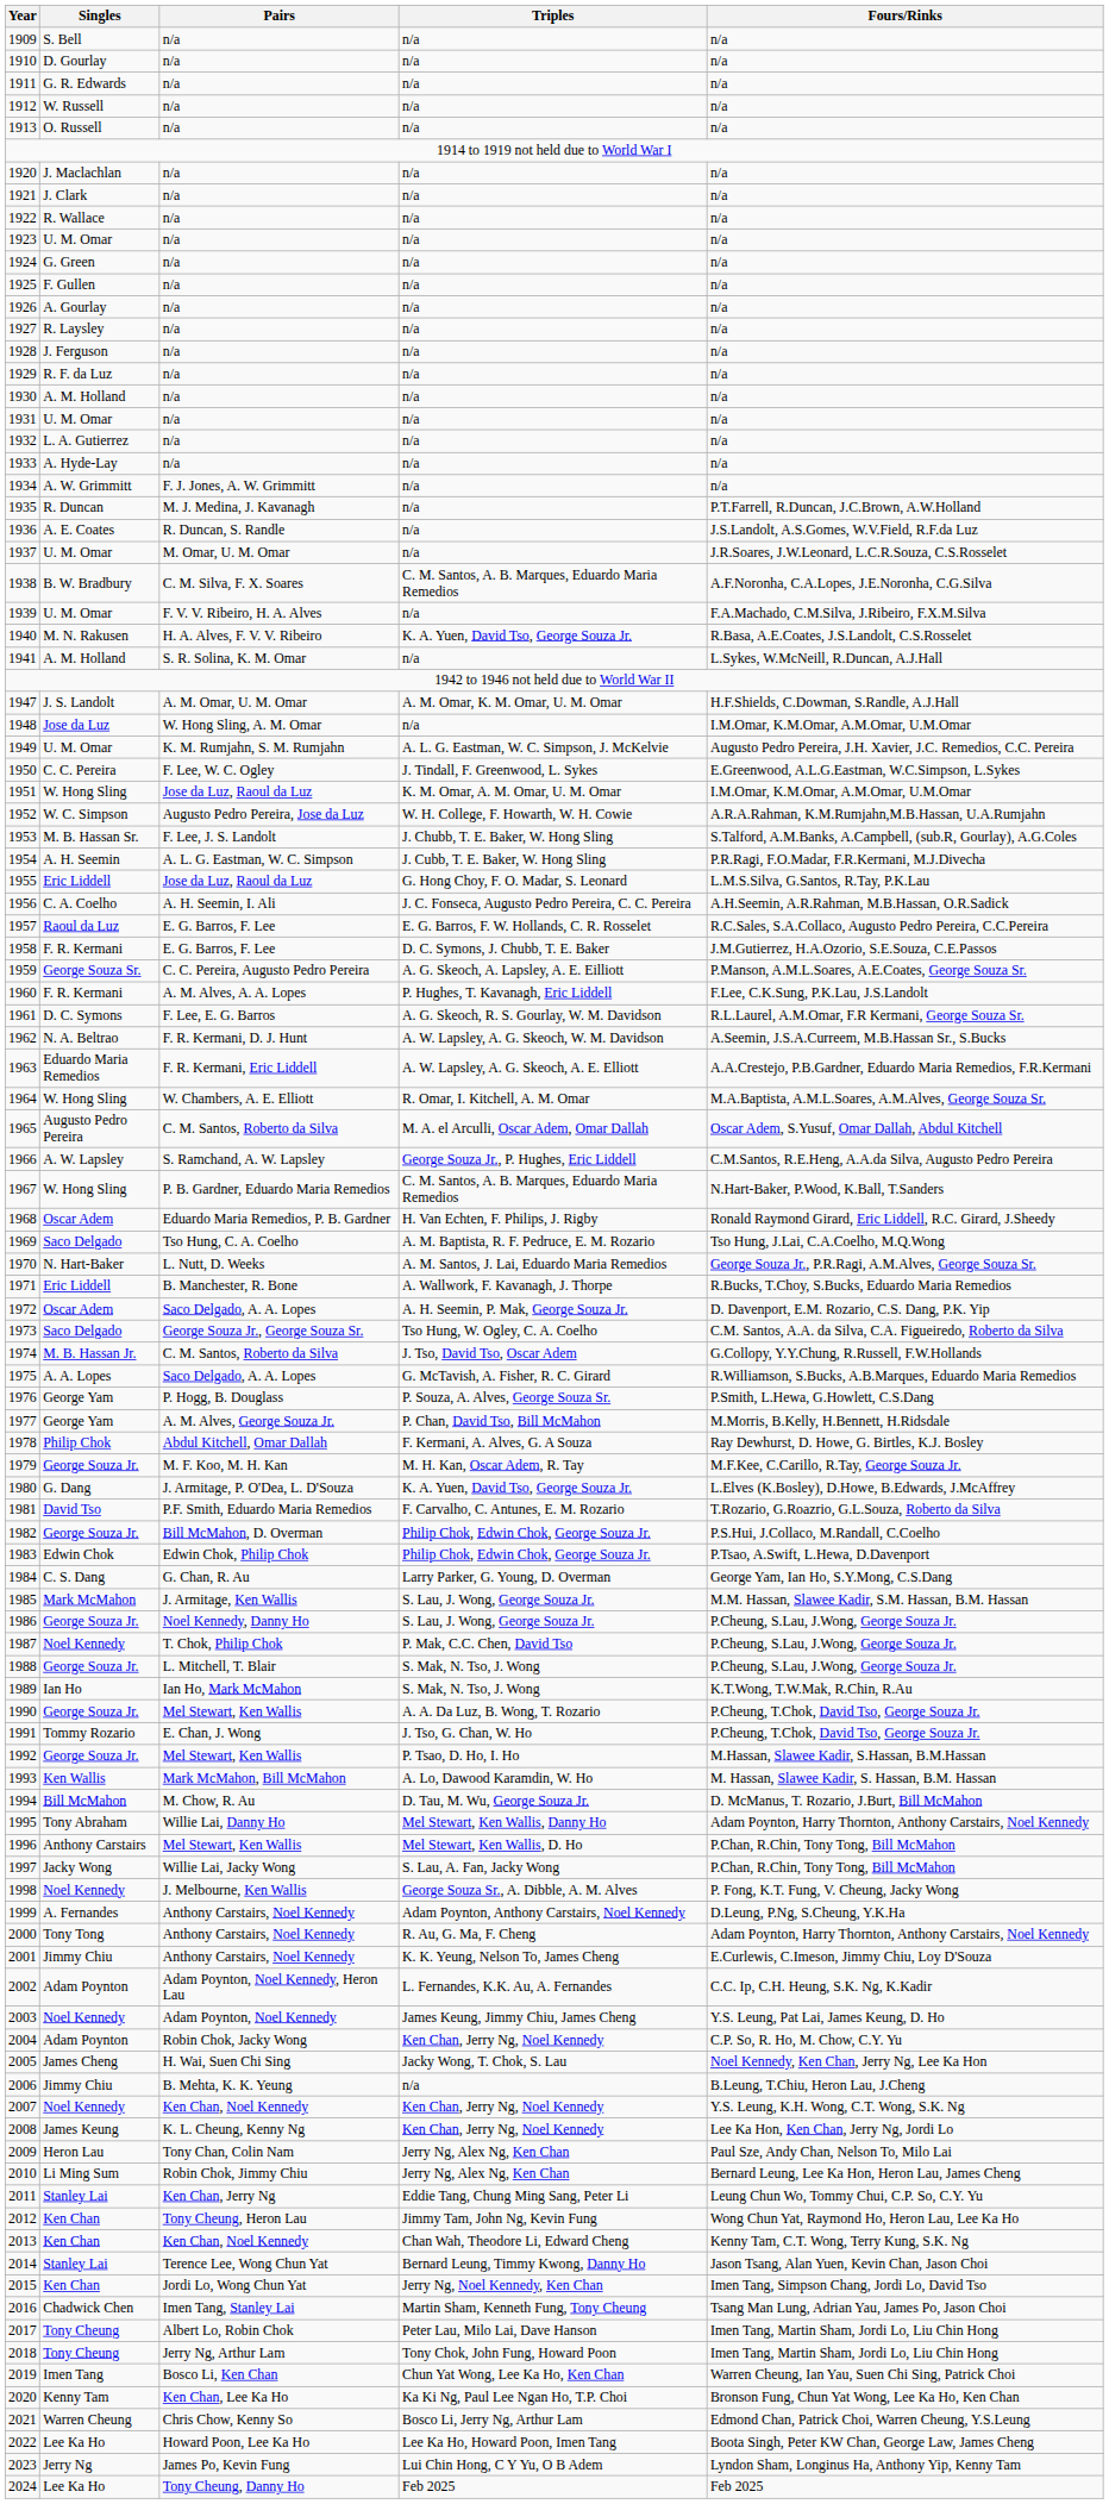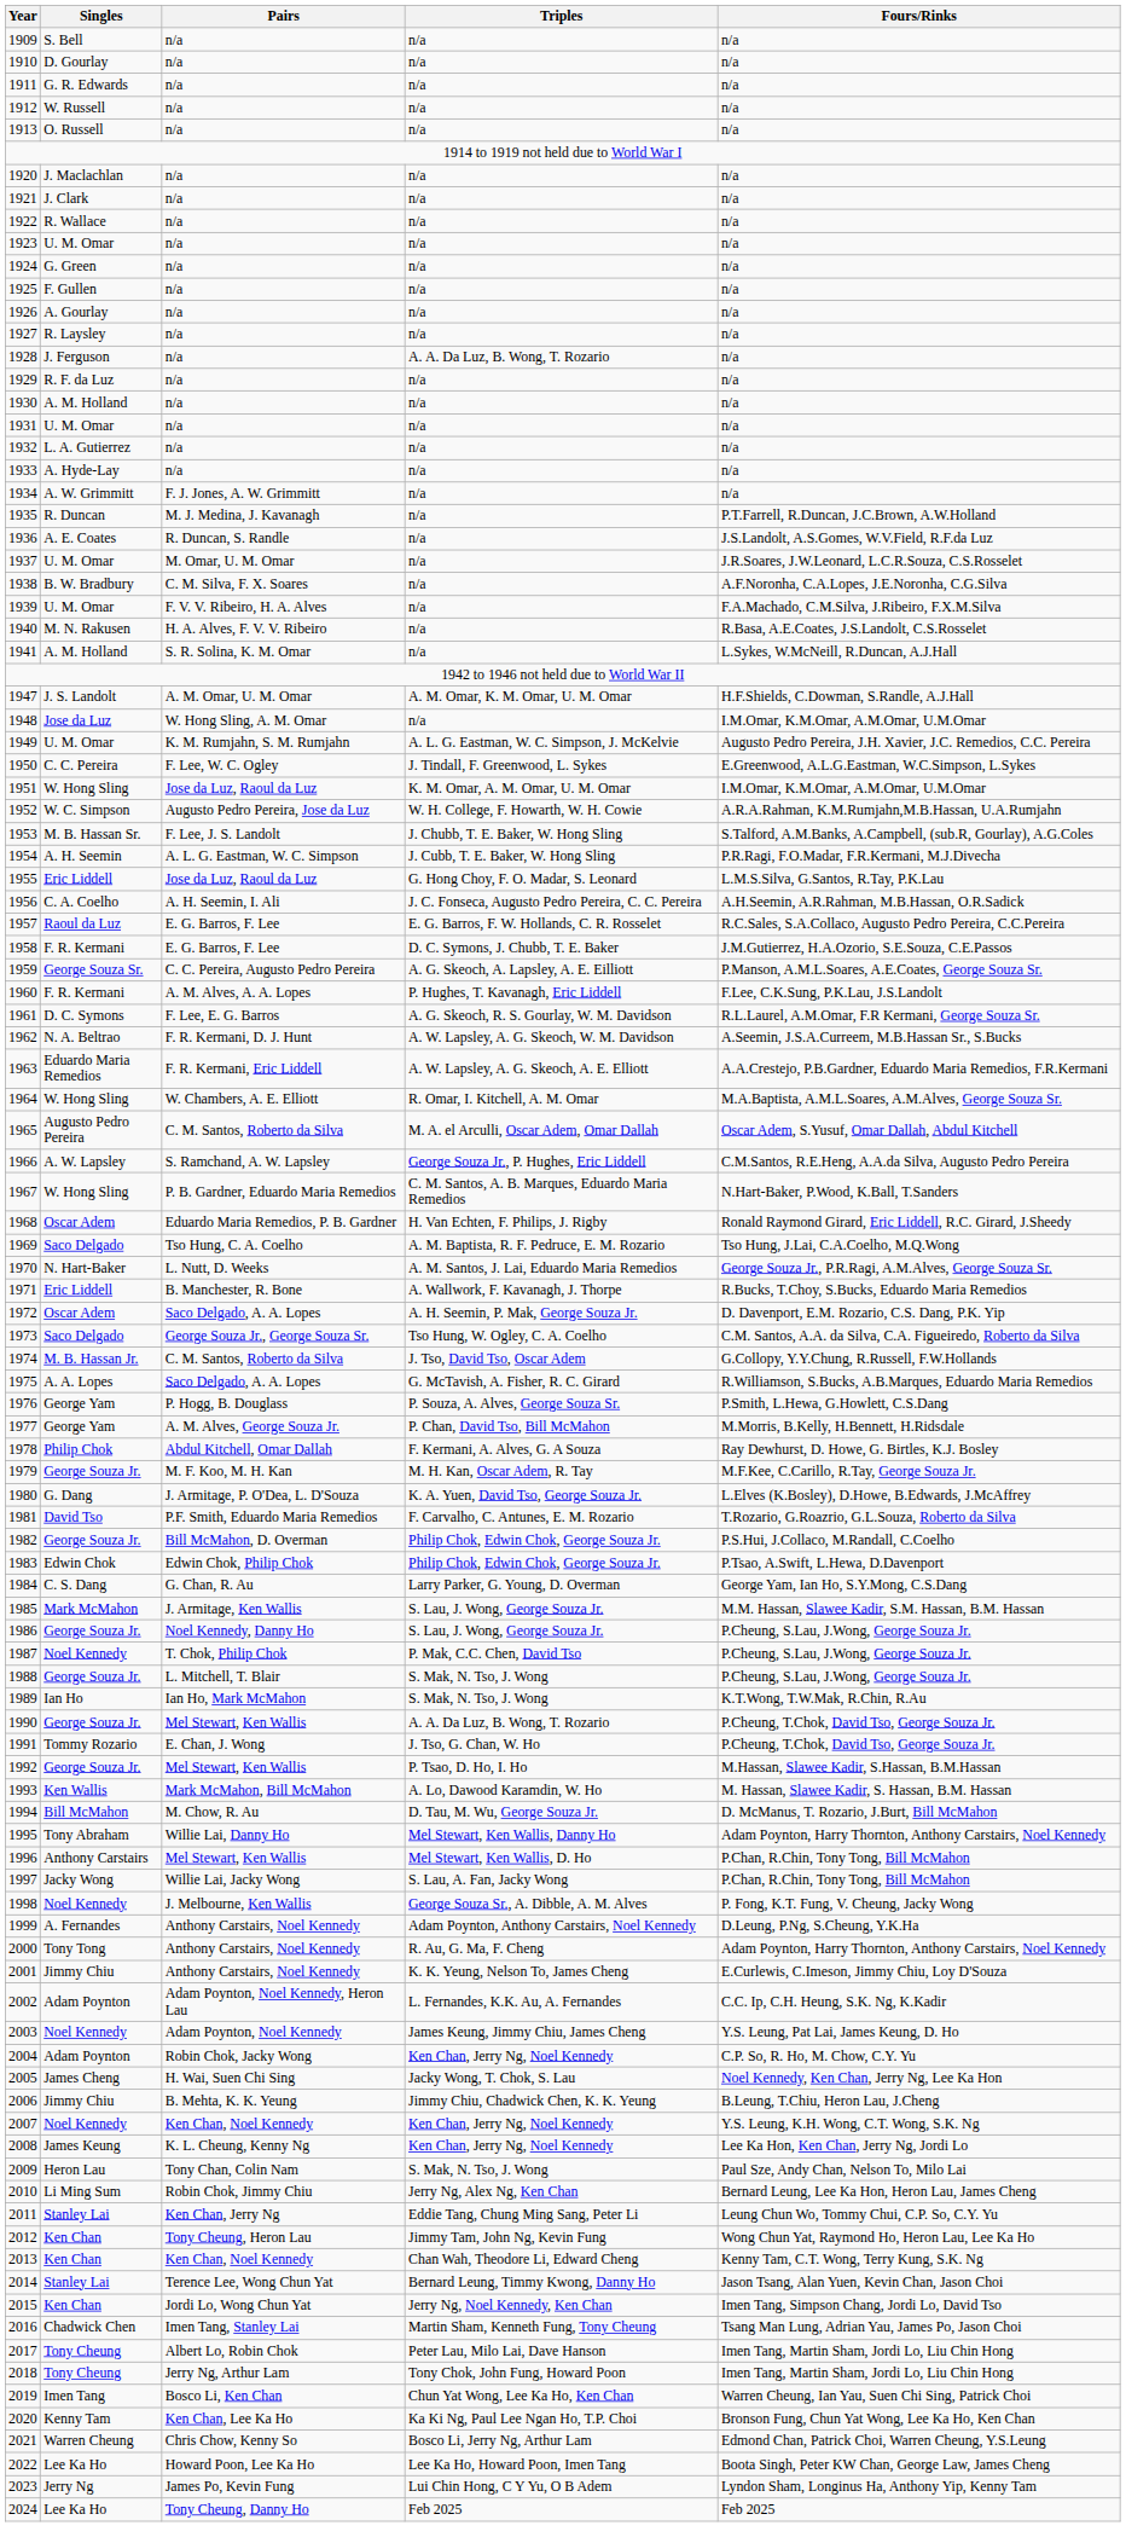1928 | Triples: n/a -> A. A. Da Luz, B. Wong, T. Rozario
1938 | Triples: C. M. Santos, A. B. Marques, Eduardo Maria Remedios -> n/a
1940 | Triples: K. A. Yuen, David Tso, George Souza Jr. -> n/a
2006 | Triples: n/a -> Jimmy Chiu, Chadwick Chen, K. K. Yeung
2009 | Triples: Jerry Ng, Alex Ng, Ken Chan -> S. Mak, N. Tso, J. Wong
